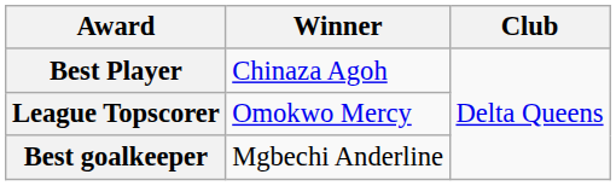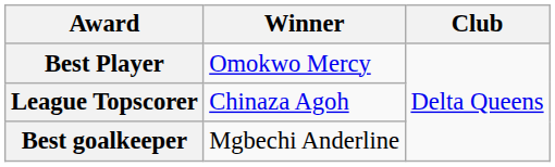Best Player | Winner: Chinaza Agoh -> Omokwo Mercy
League Topscorer | Winner: Omokwo Mercy -> Chinaza Agoh
